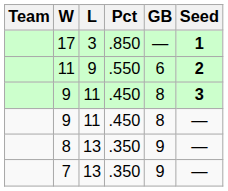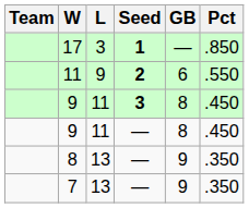columns swapped: Pct <-> Seed
